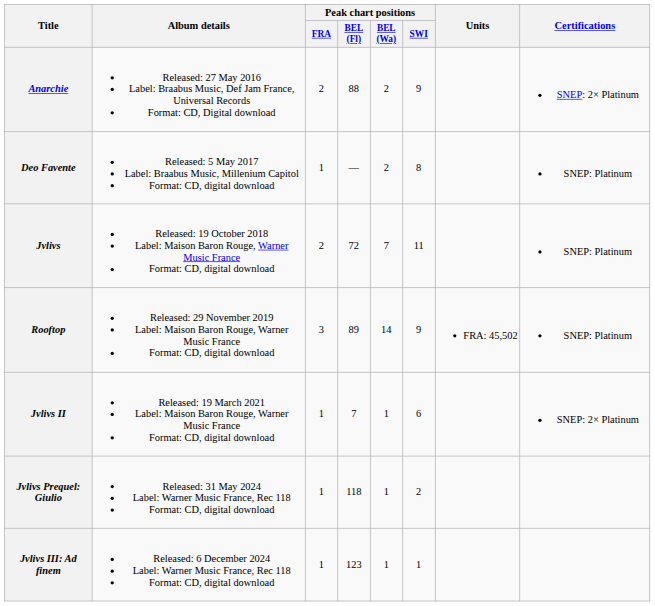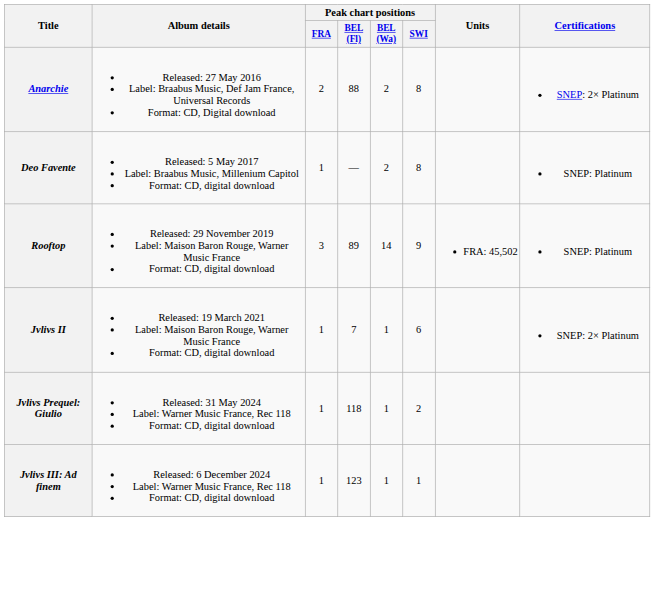Anarchie | Peak chart positions / SWI: 9 -> 8
- row: Jvlivs | Released: 19 October 2018 Label: Maison Baron Rouge, Warner Music France Format: CD, digital download | 2 | 72 | 7 | 11 | SNEP: Platinum
